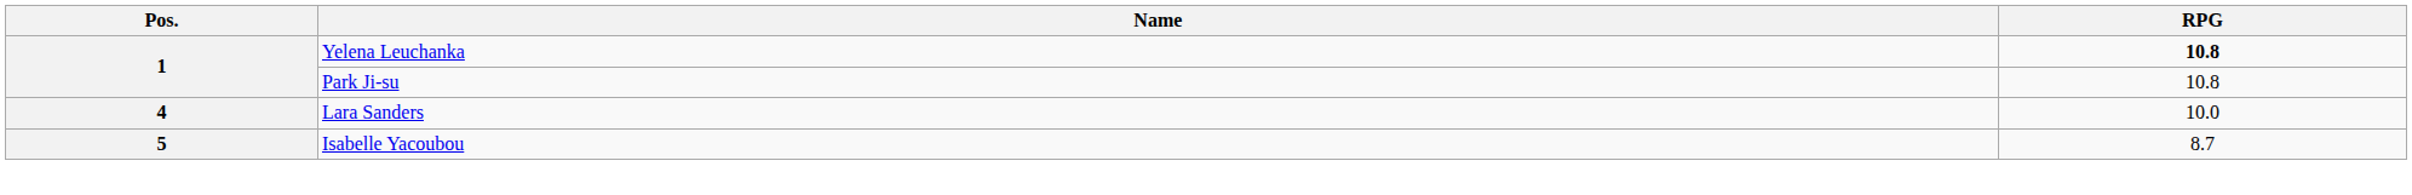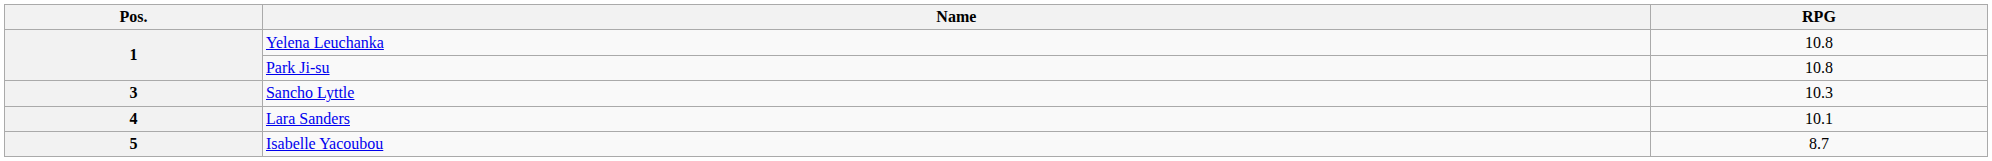Yelena Leuchanka | RPG: bold -> normal
+ row: 3 | Sancho Lyttle | 10.3
Lara Sanders | RPG: 10.0 -> 10.1
